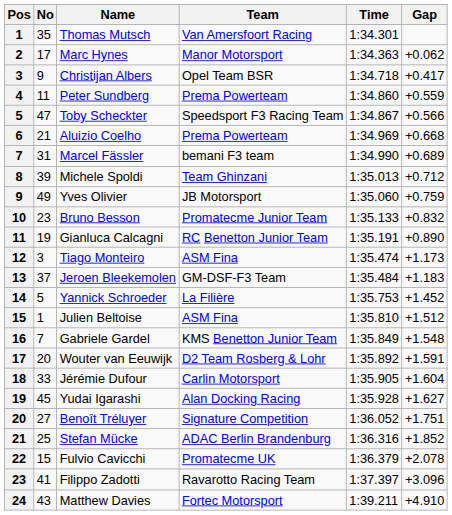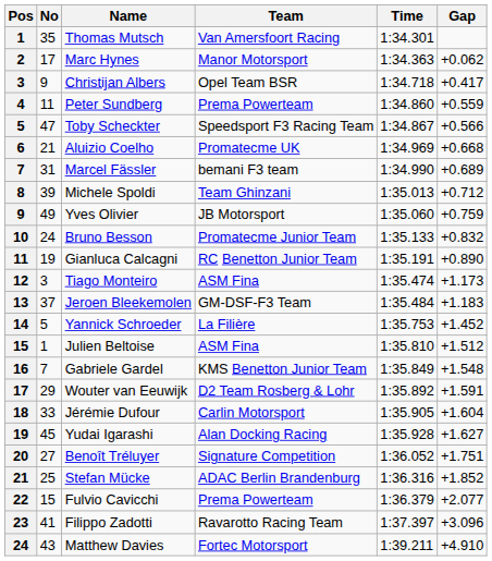Aluizio Coelho | Team: Prema Powerteam -> Promatecme UK
Bruno Besson | No: 23 -> 24
Wouter van Eeuwijk | No: 20 -> 29
Fulvio Cavicchi | Team: Promatecme UK -> Prema Powerteam
Fulvio Cavicchi | Gap: +2.078 -> +2.077
